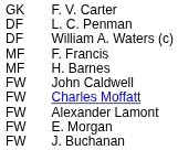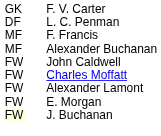- row: DF | William A. Waters (c)
- row: MF | H. Barnes
+ row: MF | Alexander Buchanan
J. Buchanan | column 1: no background -> lightyellow background
